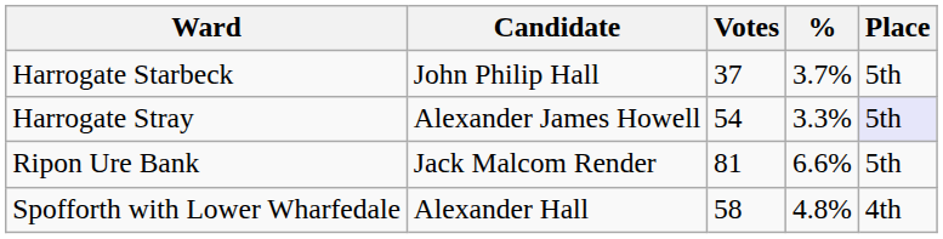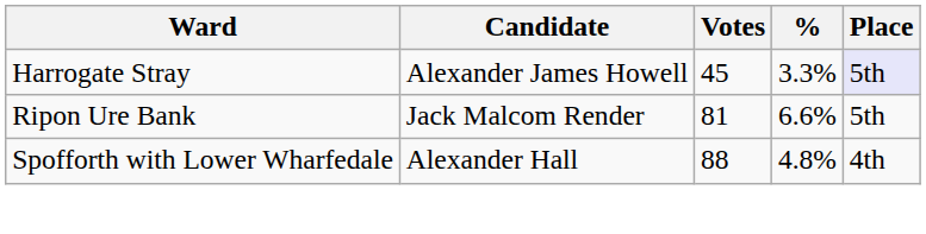- row: Harrogate Starbeck | John Philip Hall | 37 | 3.7% | 5th
Harrogate Stray | Votes: 54 -> 45
Spofforth with Lower Wharfedale | Votes: 58 -> 88
